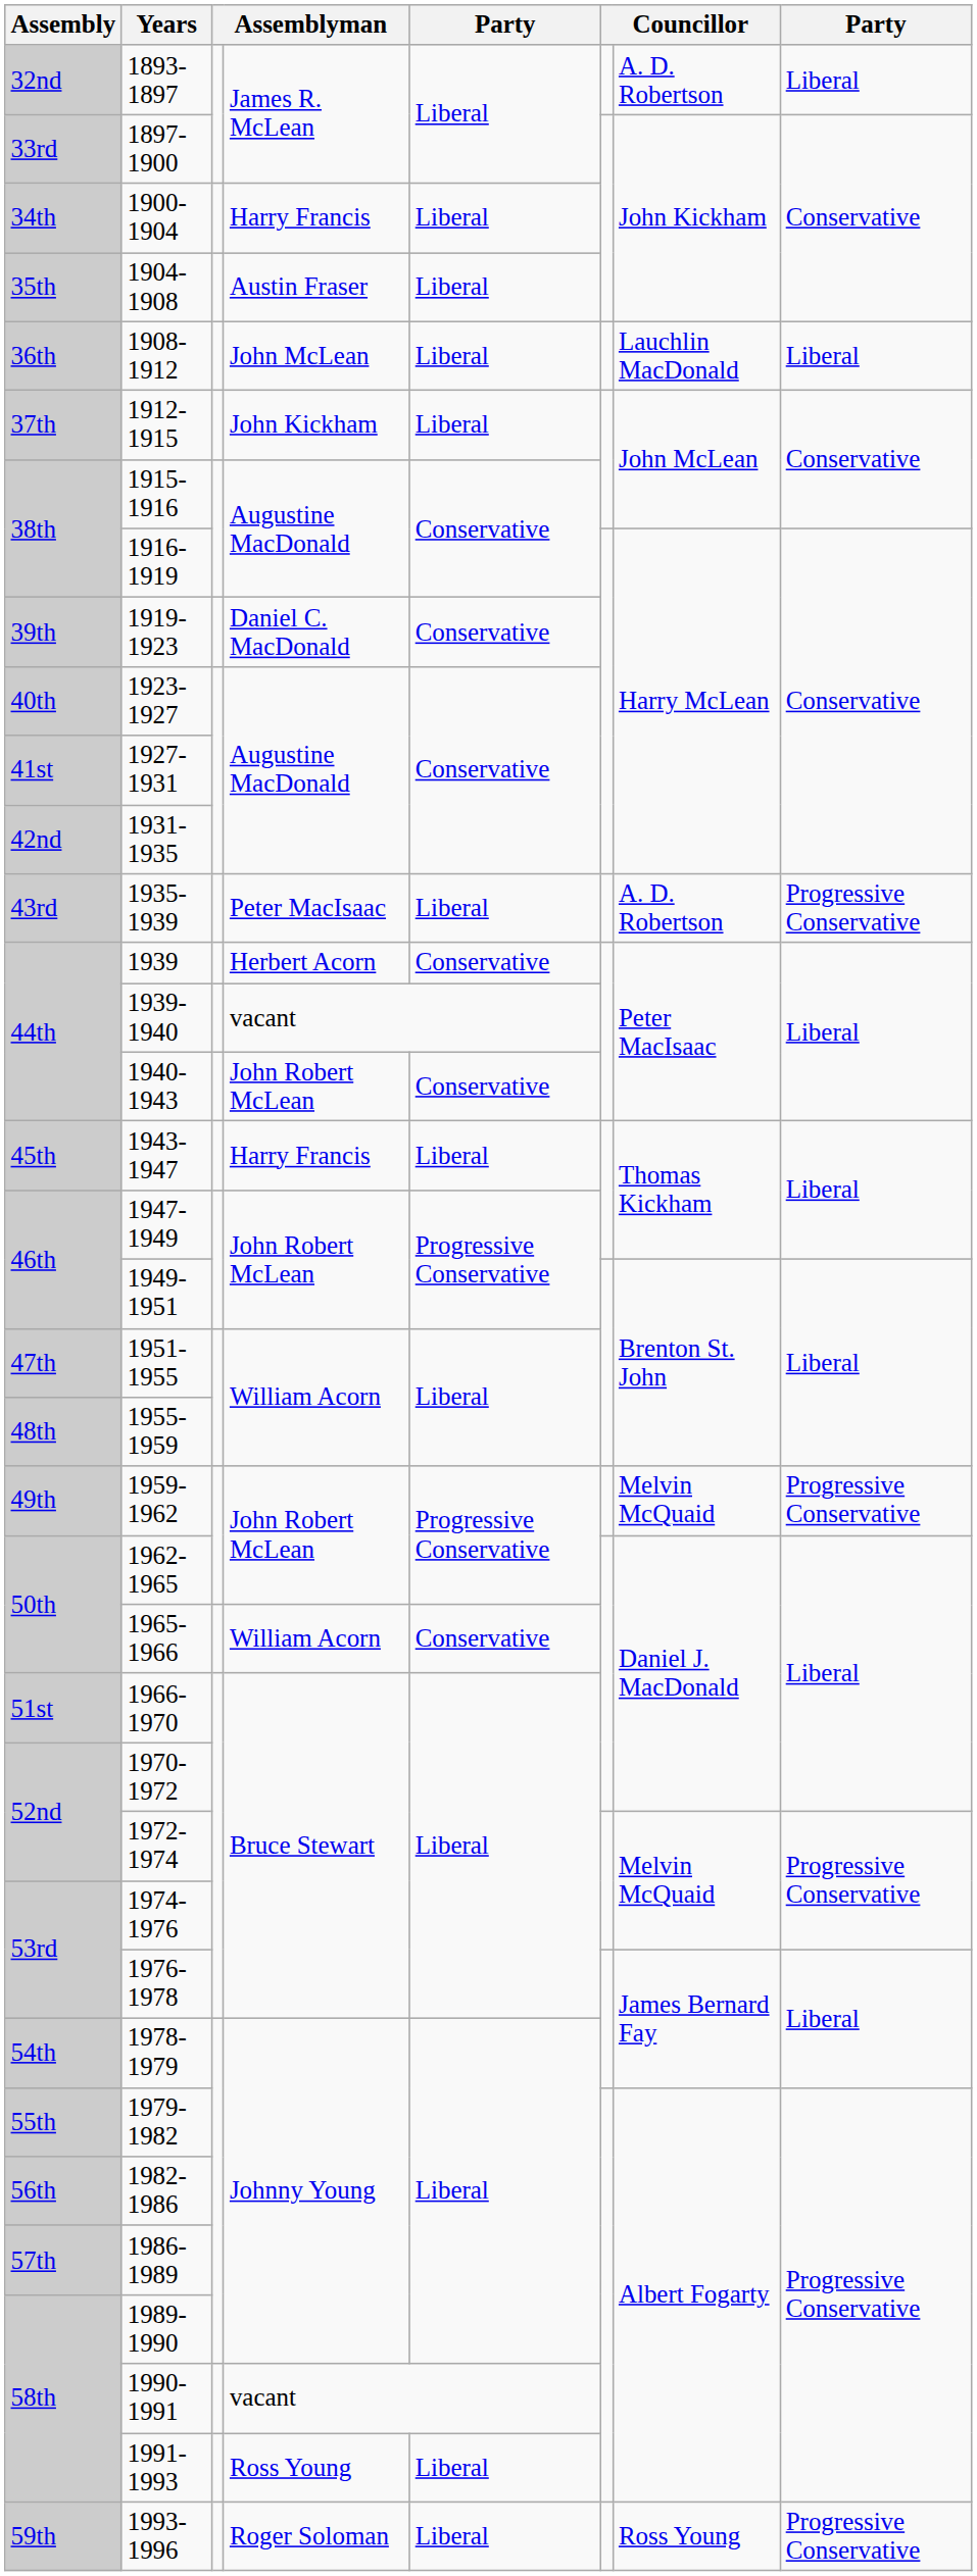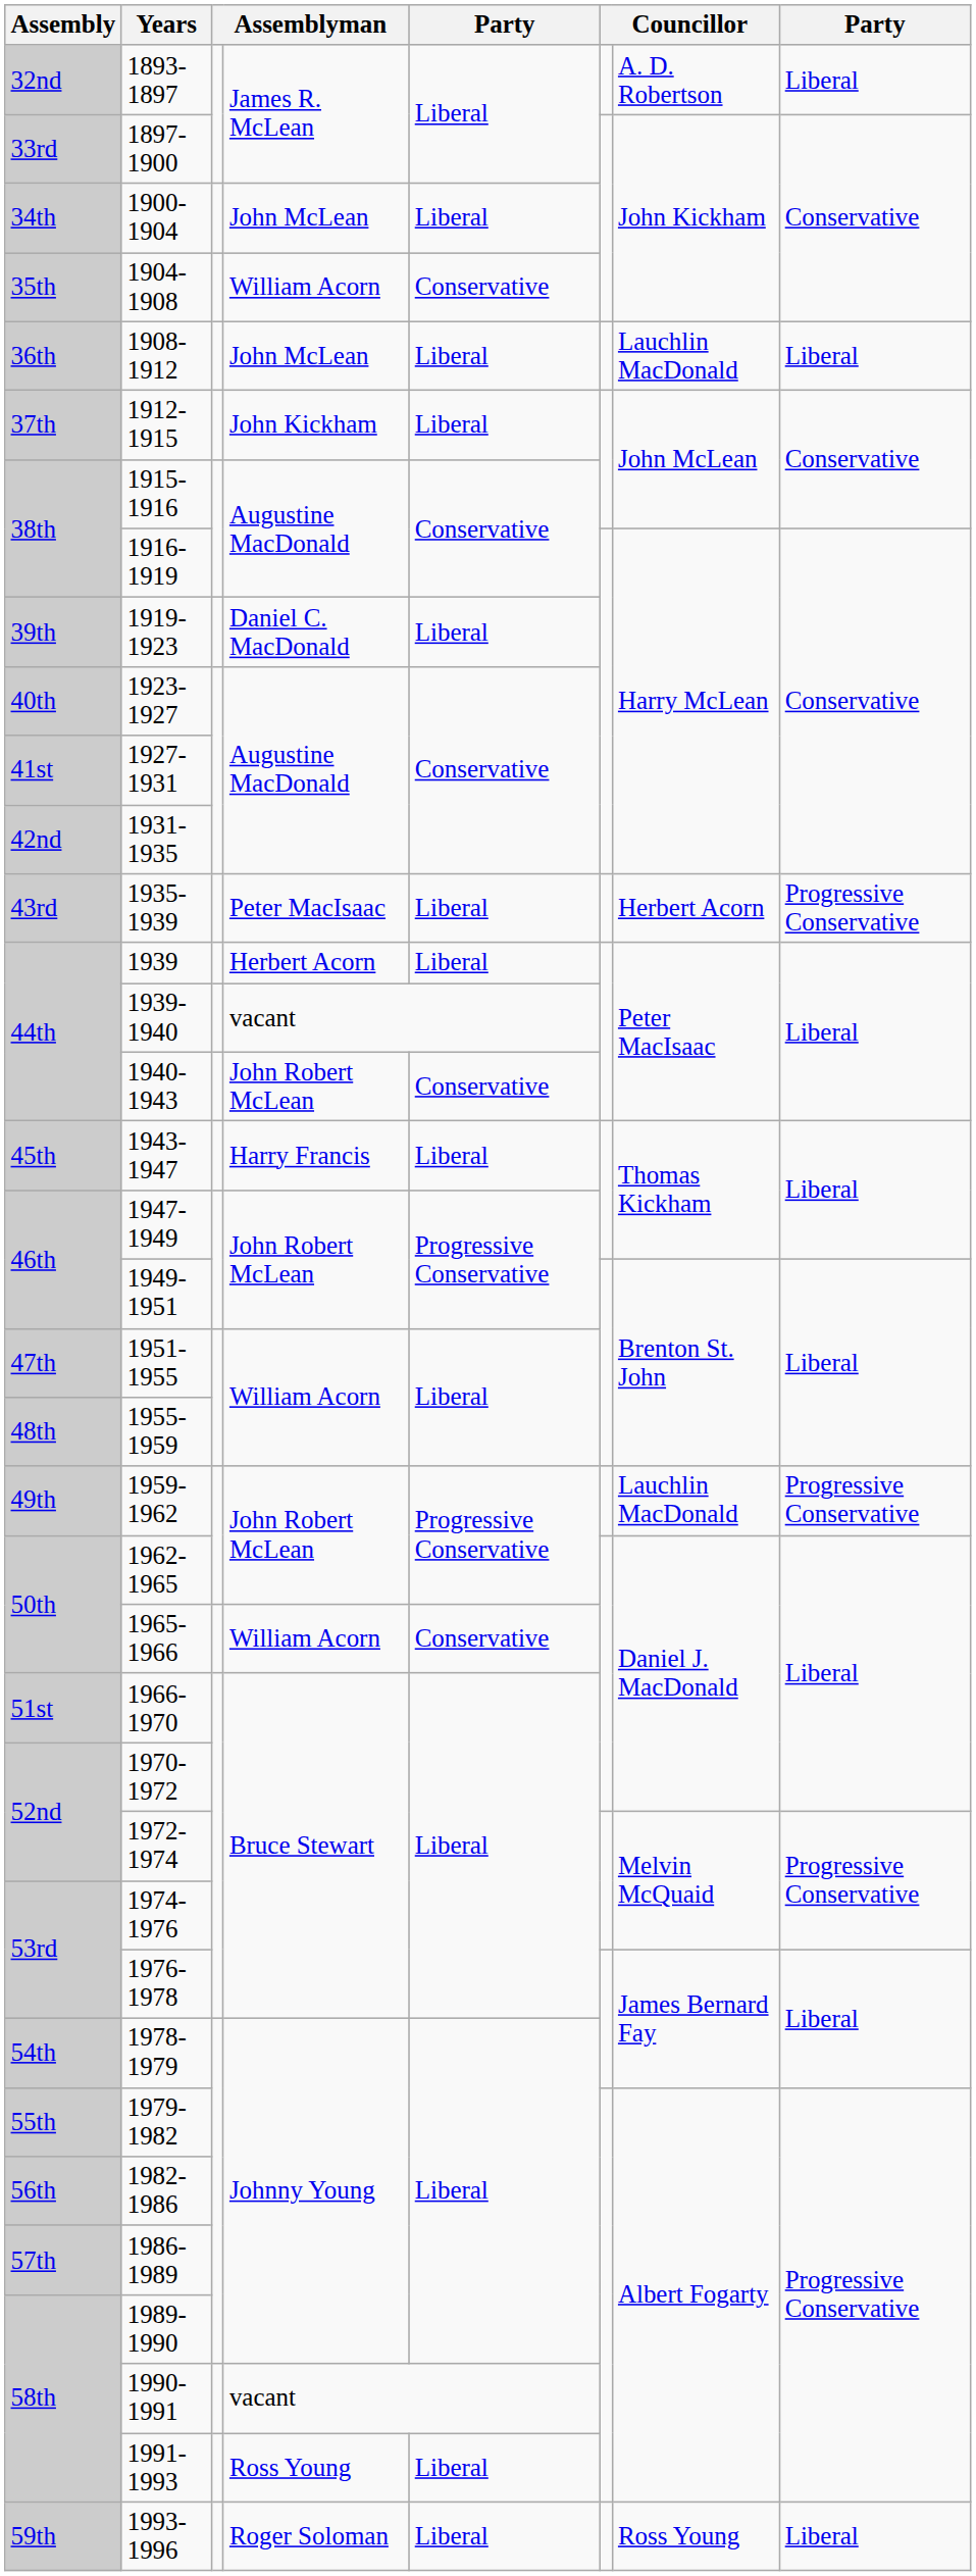1900-1904 | column 4: Harry Francis -> John McLean
1904-1908 | column 4: Austin Fraser -> William Acorn
1904-1908 | column 5: Liberal -> Conservative
1919-1923 | column 5: Conservative -> Liberal
1935-1939 | column 7: A. D. Robertson -> Herbert Acorn
1939 | column 5: Conservative -> Liberal
1959-1962 | column 7: Melvin McQuaid -> Lauchlin MacDonald
1993-1996 | column 8: Progressive Conservative -> Liberal
